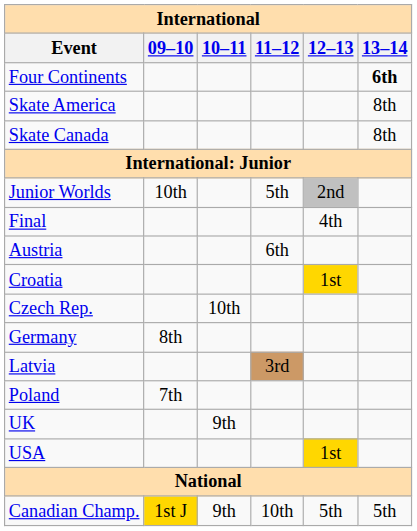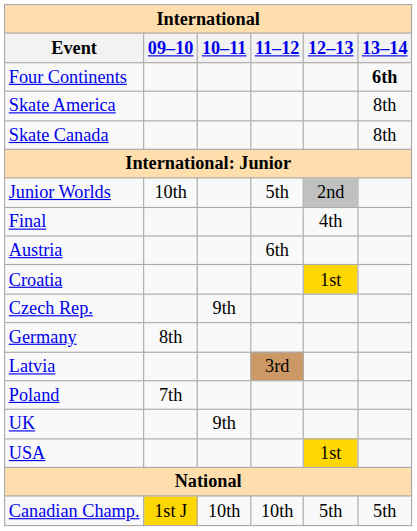Czech Rep. | 10–11: 10th -> 9th
Canadian Champ. | 10–11: 9th -> 10th
